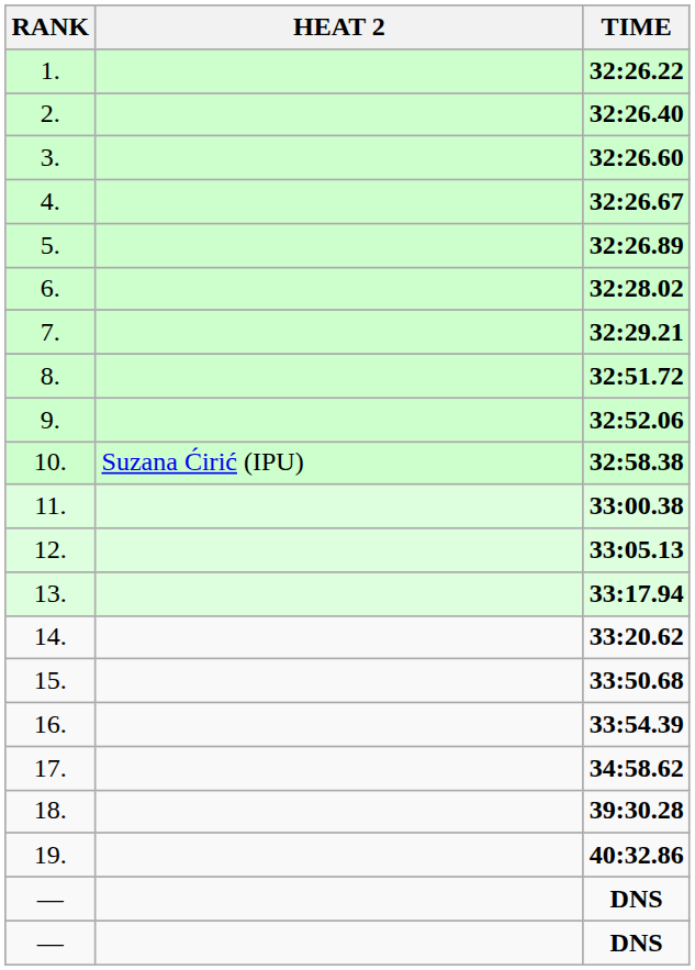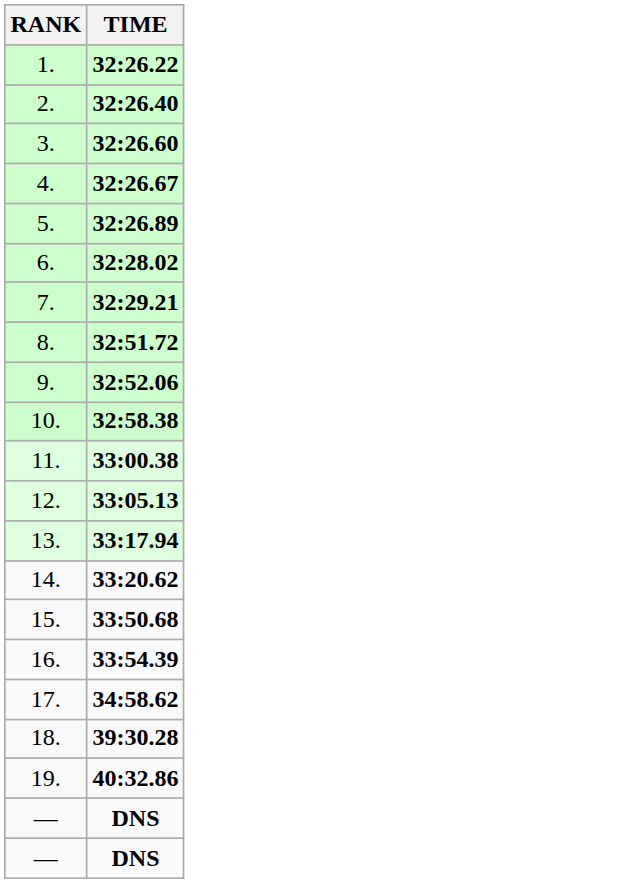- column: HEAT 2 | Suzana Ćirić (IPU)
